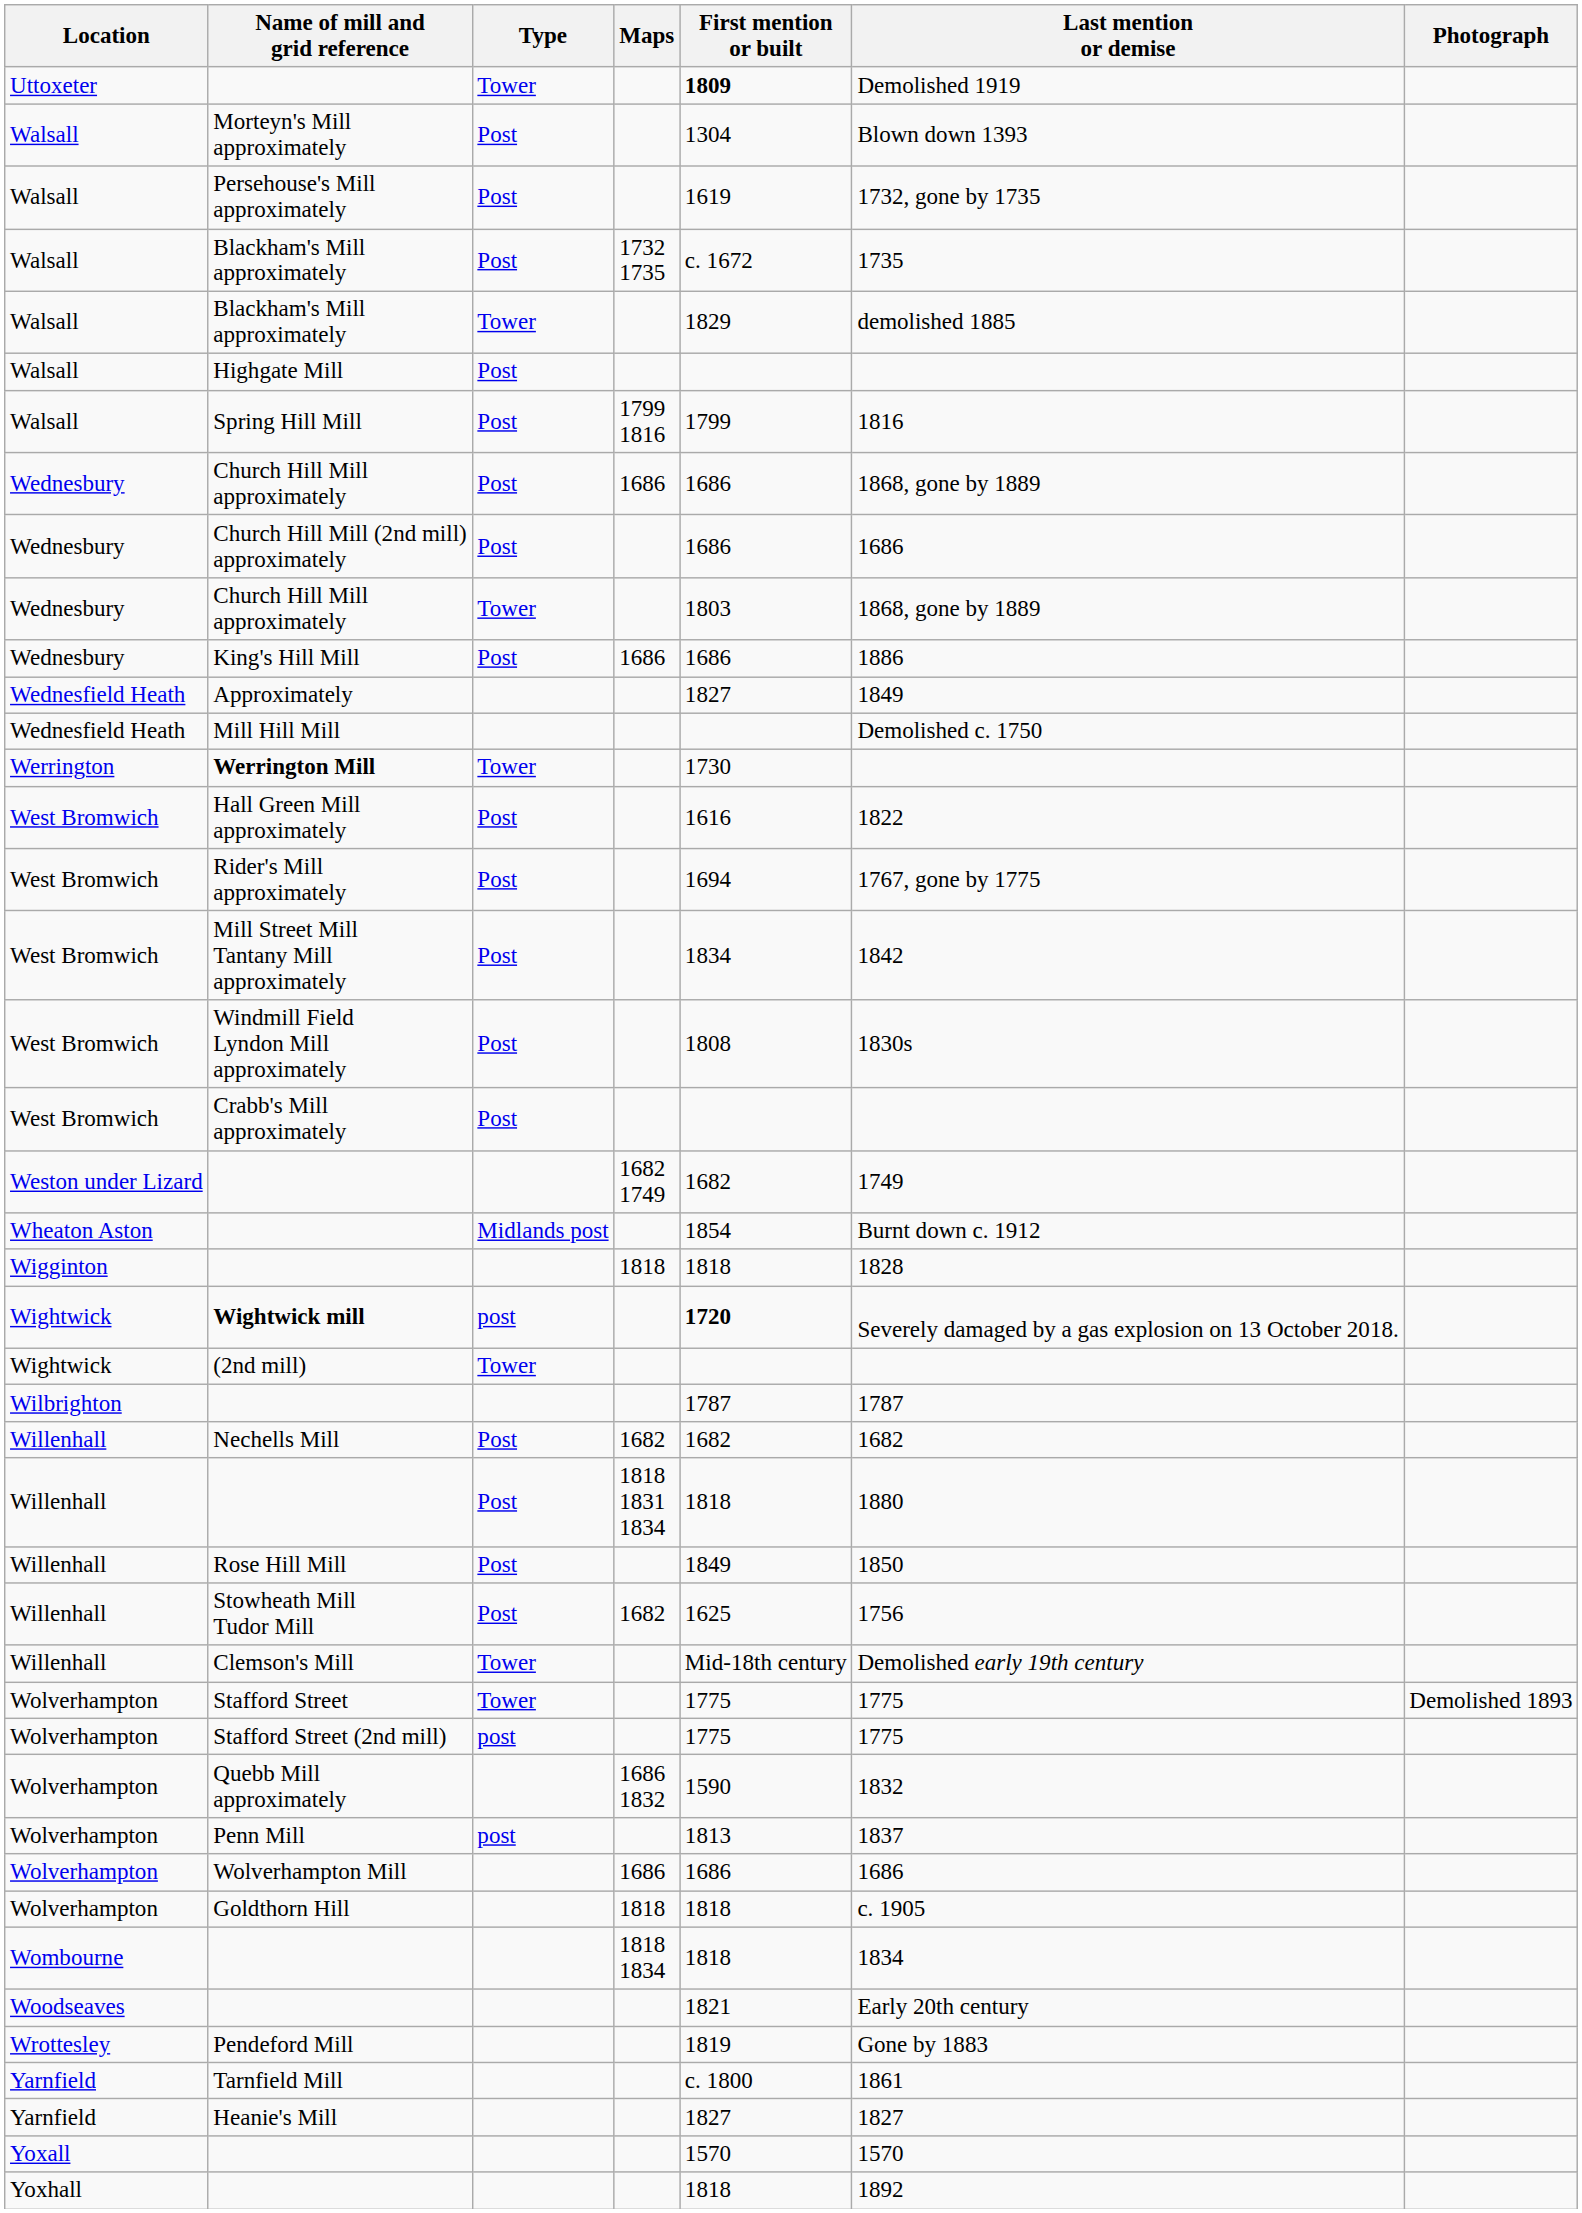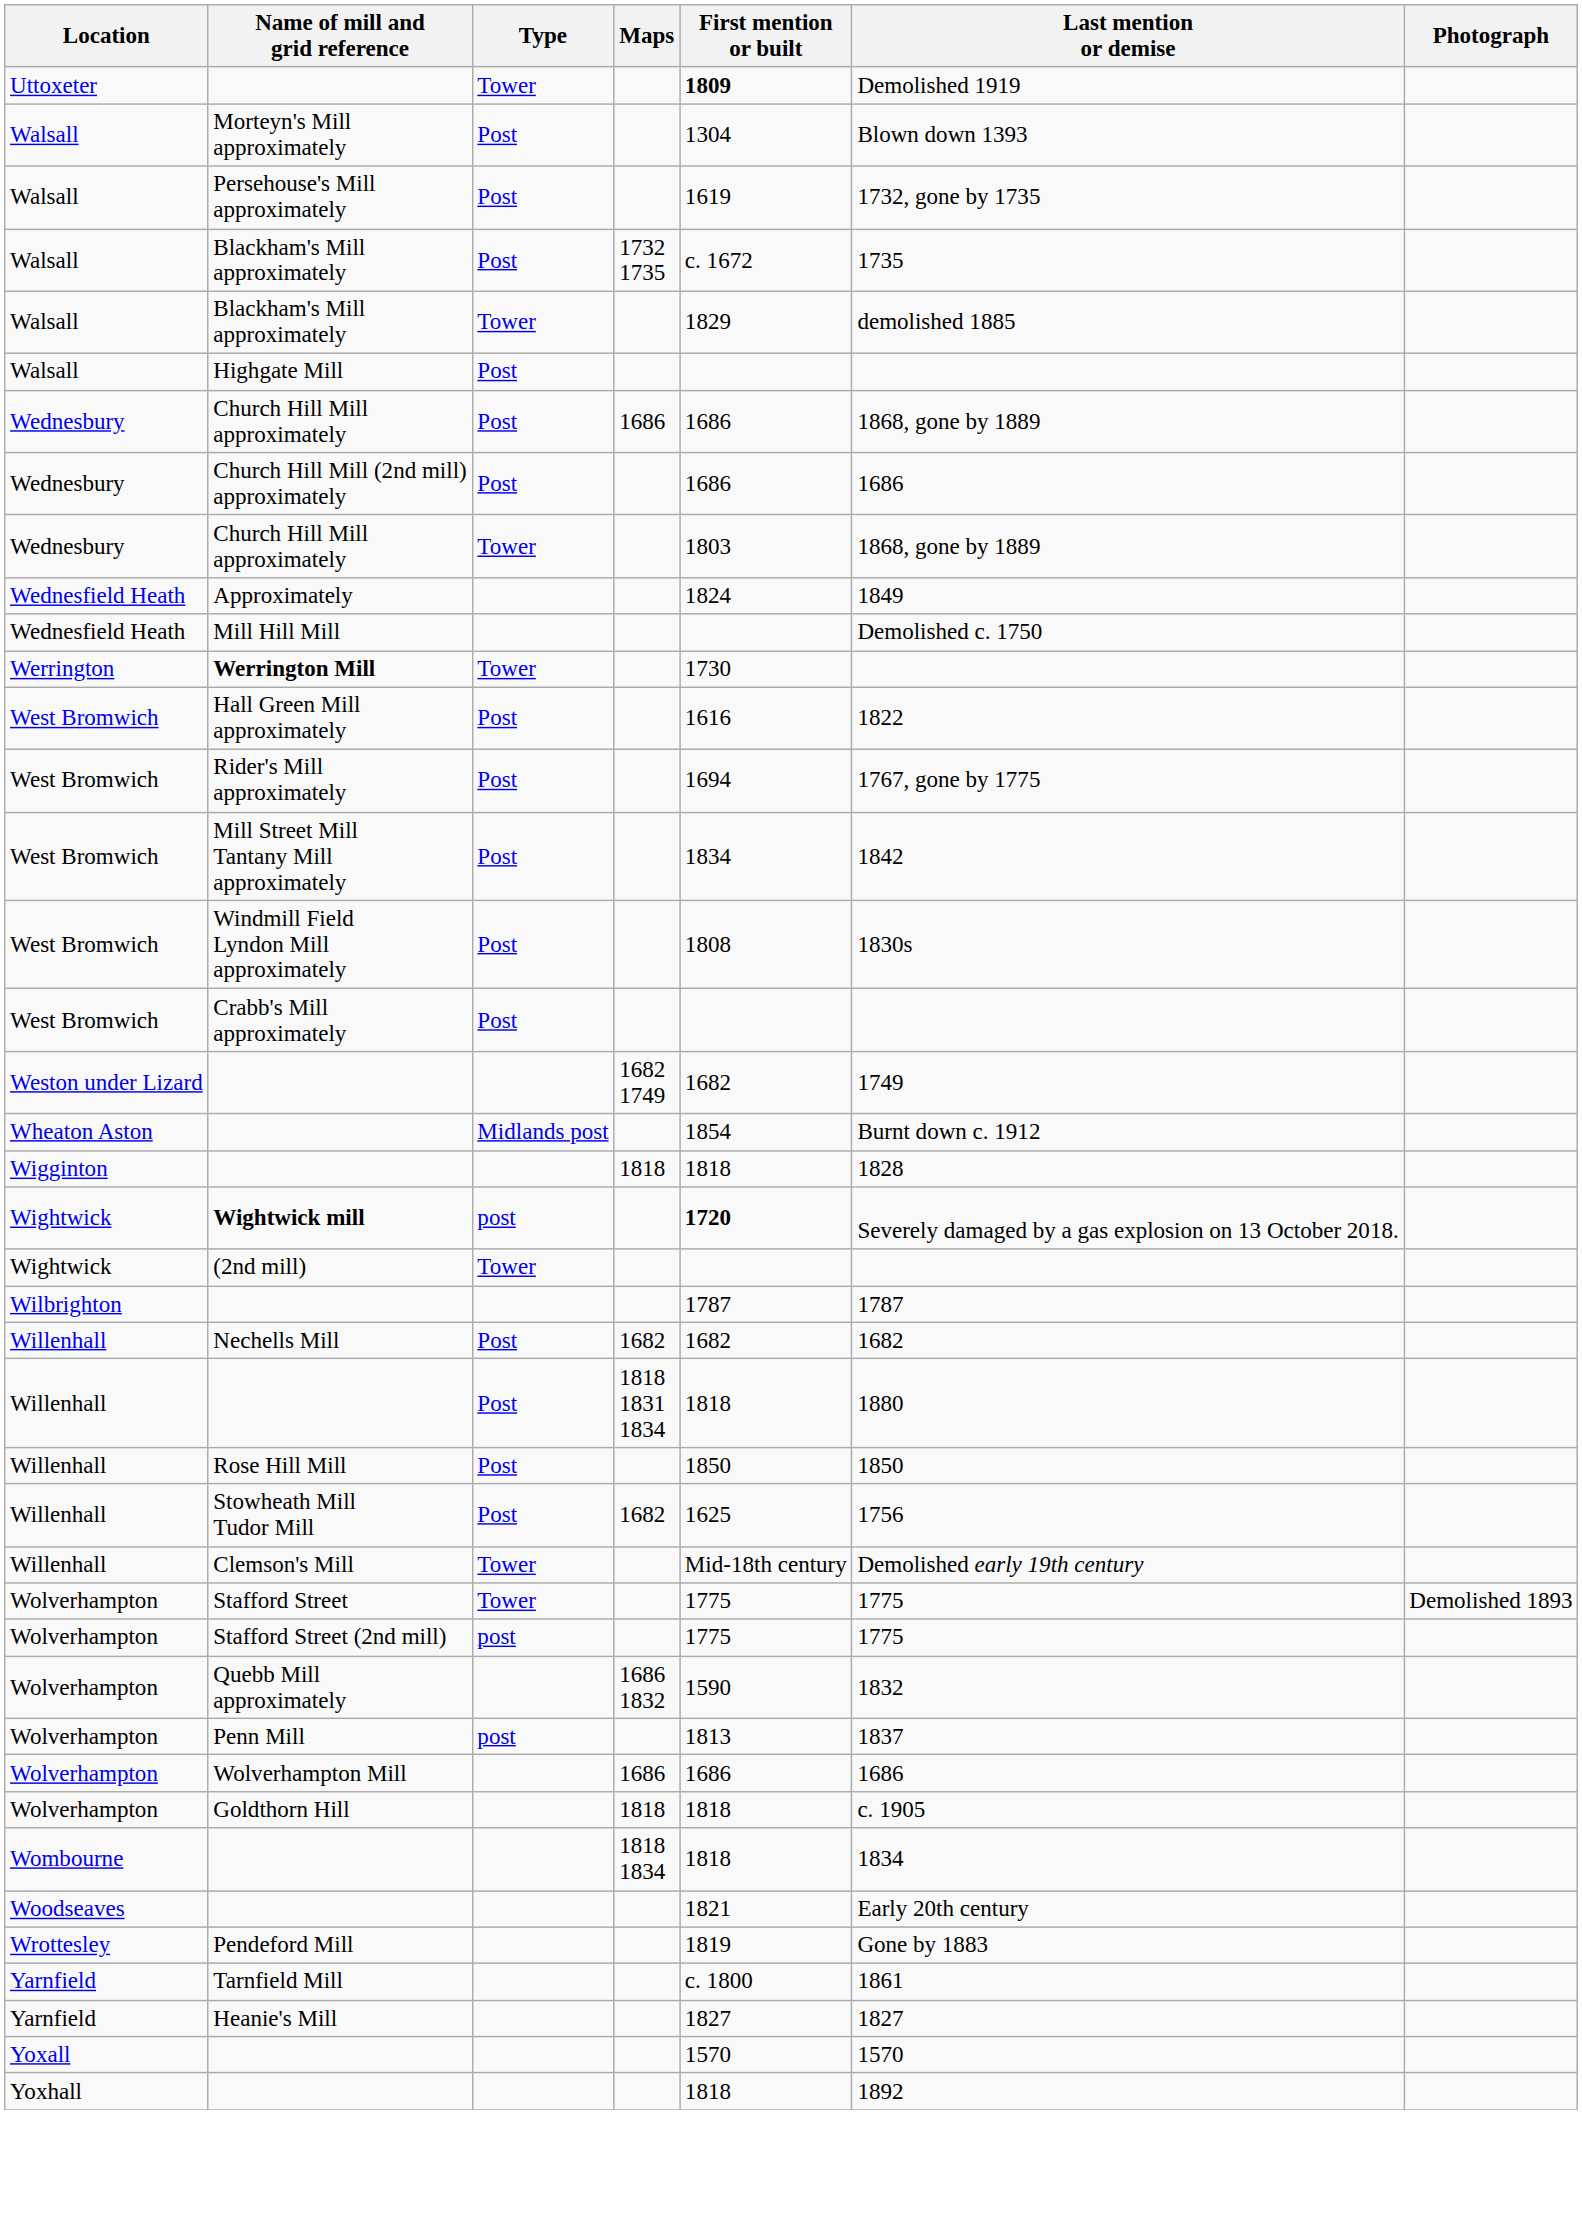- row: Walsall | Spring Hill Mill | Post | 1799 1816 | 1799 | 1816
- row: Wednesbury | King's Hill Mill | Post | 1686 | 1686 | 1886
Approximately | First mention or built: 1827 -> 1824
Rose Hill Mill | First mention or built: 1849 -> 1850
